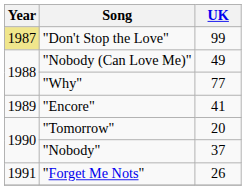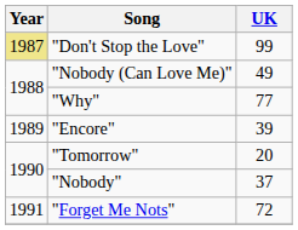"Encore" | UK: 41 -> 39
"Forget Me Nots" | UK: 26 -> 72
